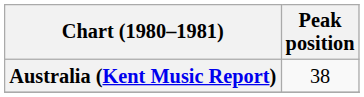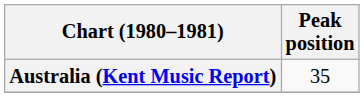Australia (Kent Music Report) | Peak position: 38 -> 35
